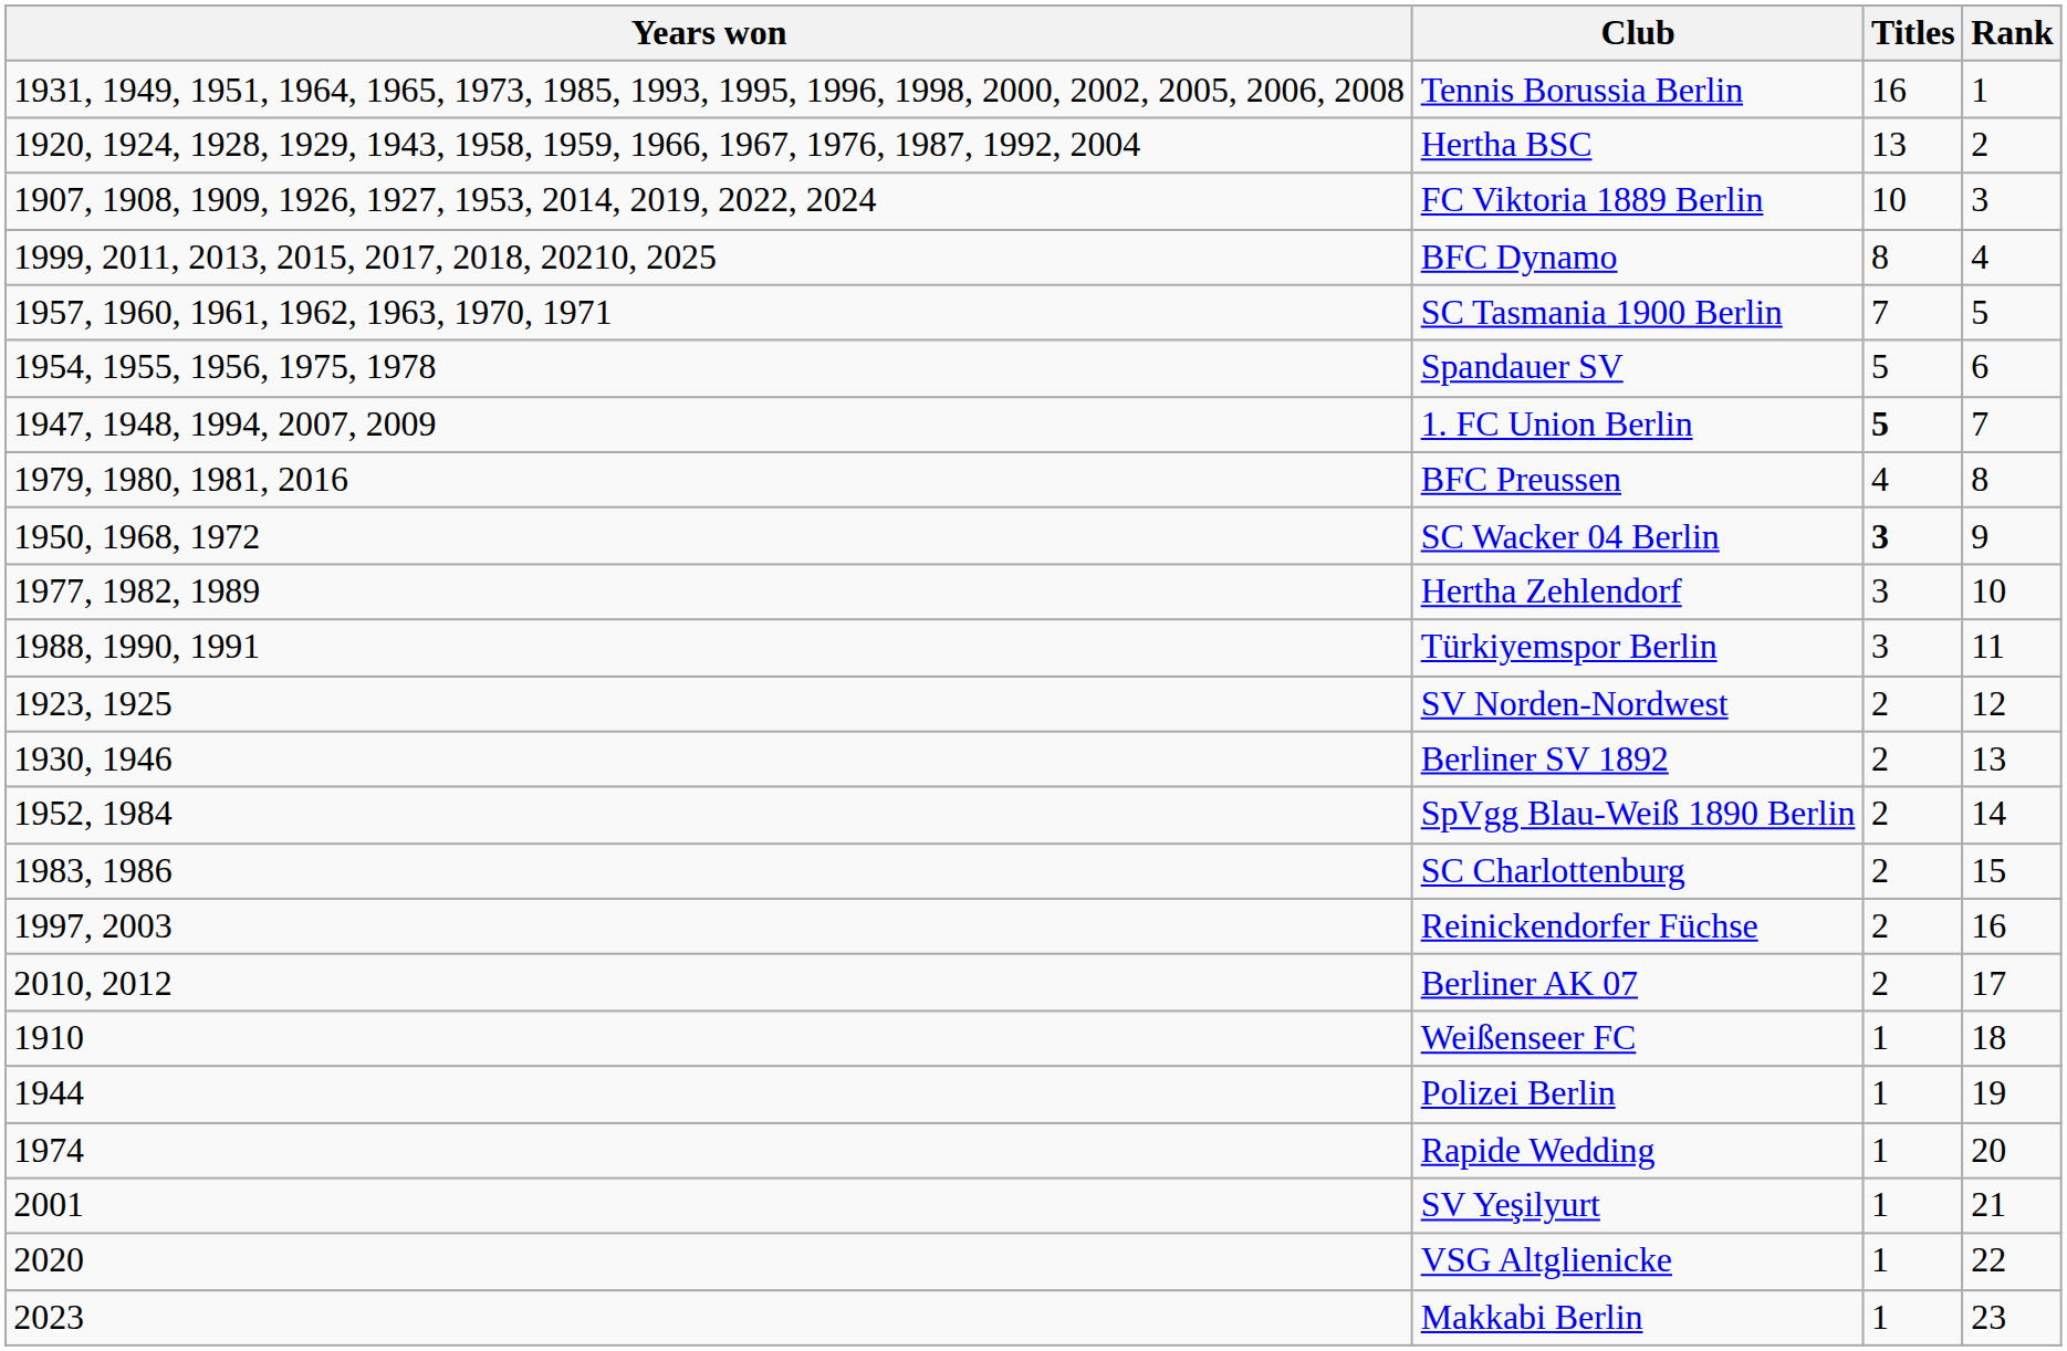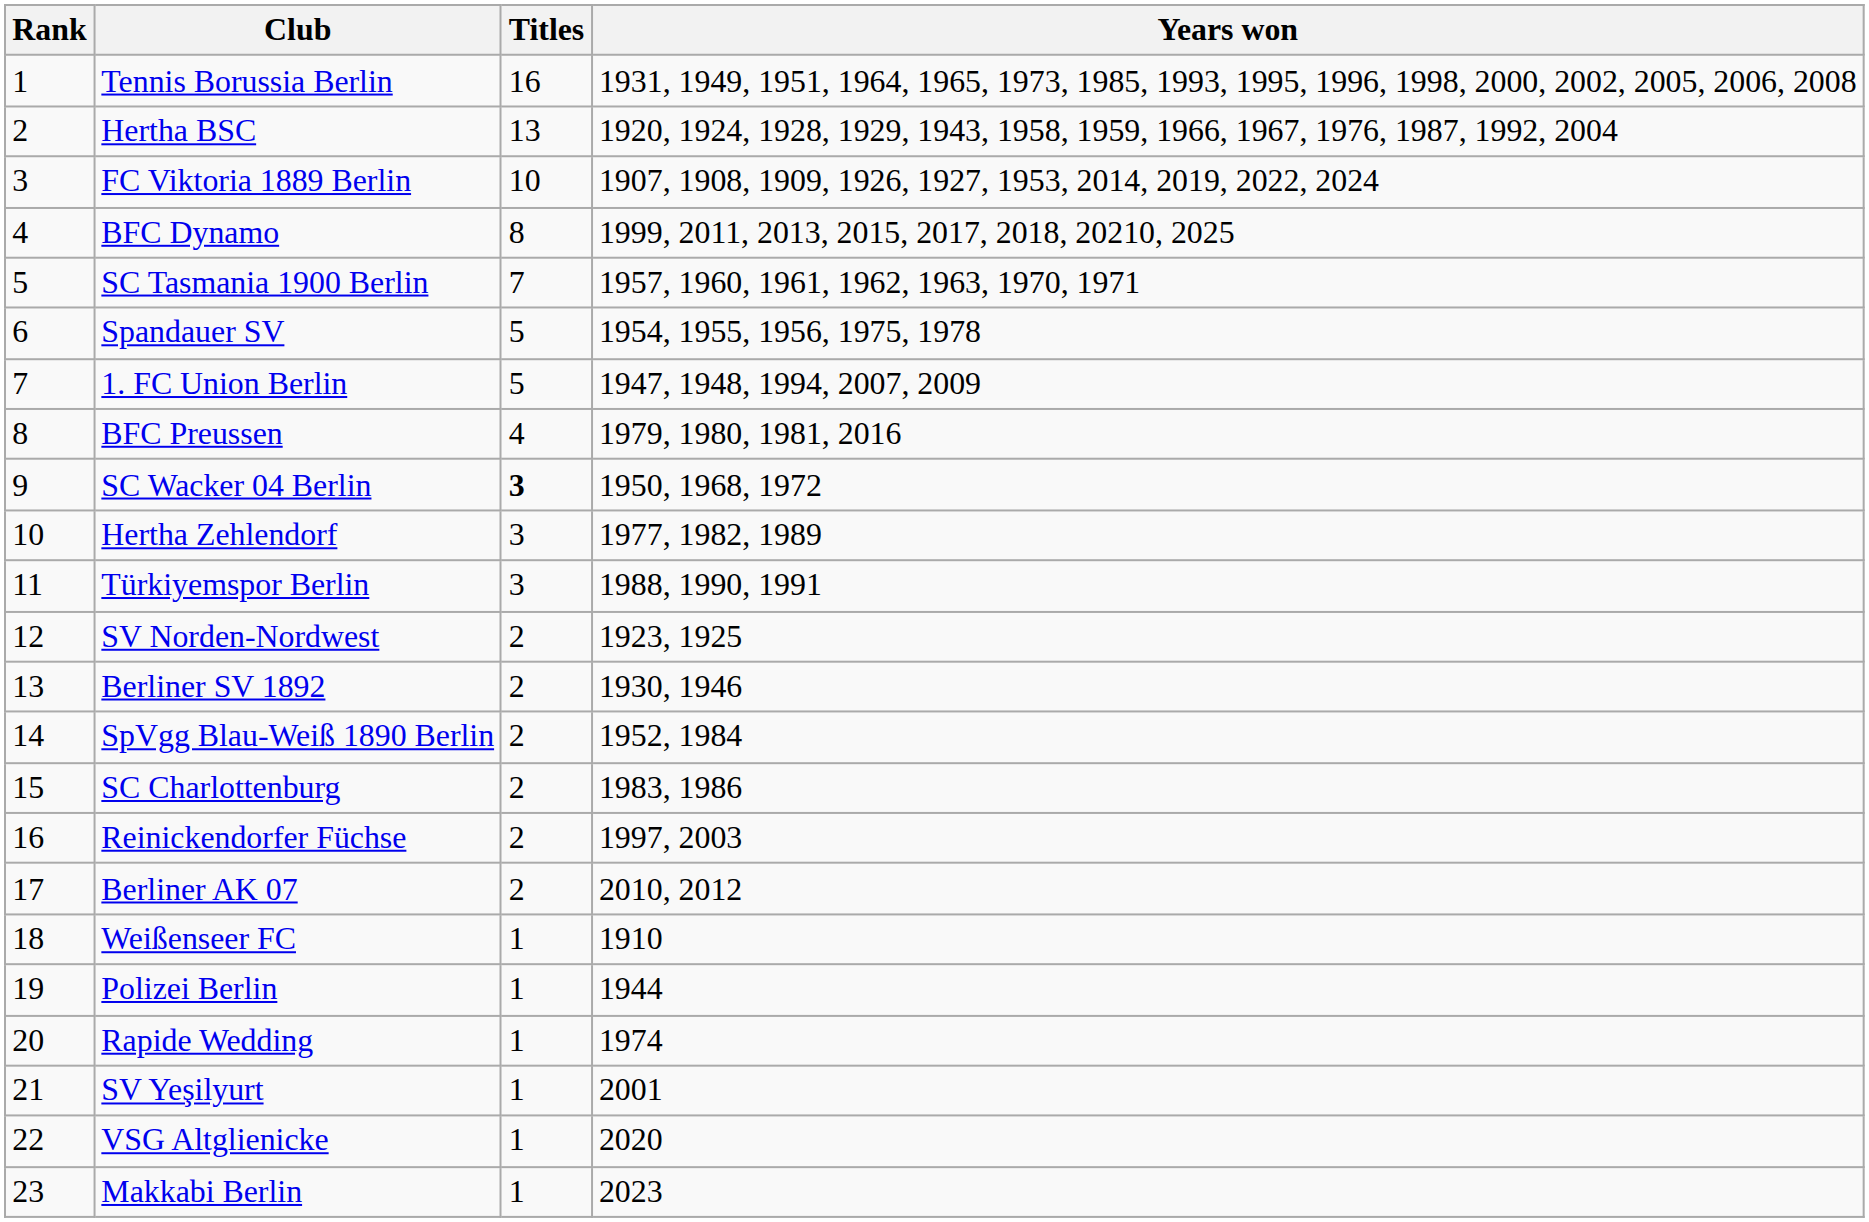columns swapped: Rank <-> Years won
1. FC Union Berlin | Titles: bold -> normal
